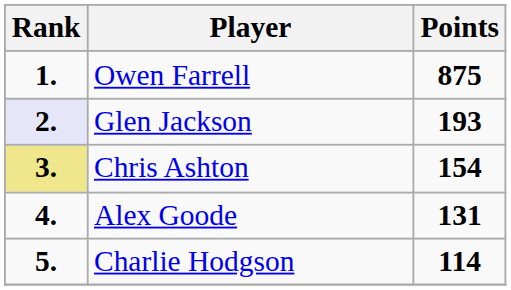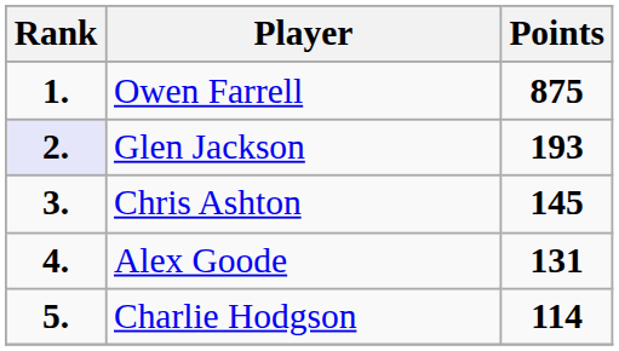Chris Ashton | Rank: khaki background -> no background
Chris Ashton | Points: 154 -> 145
